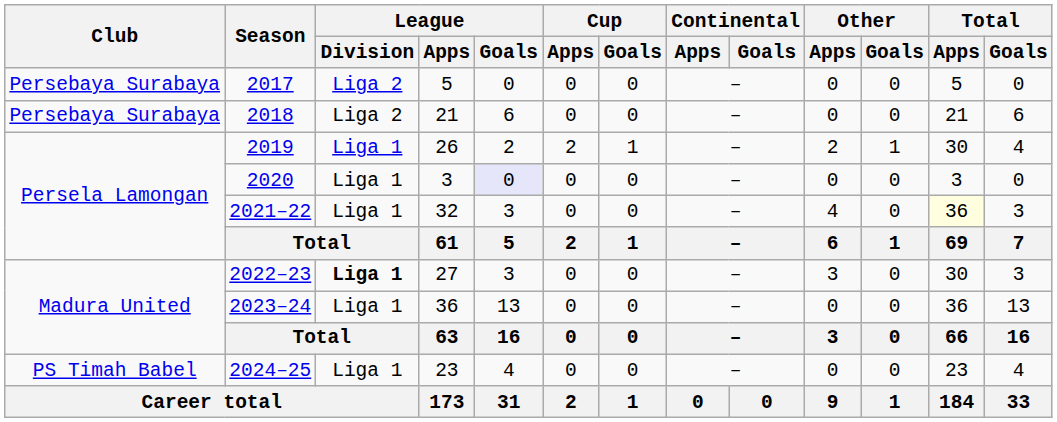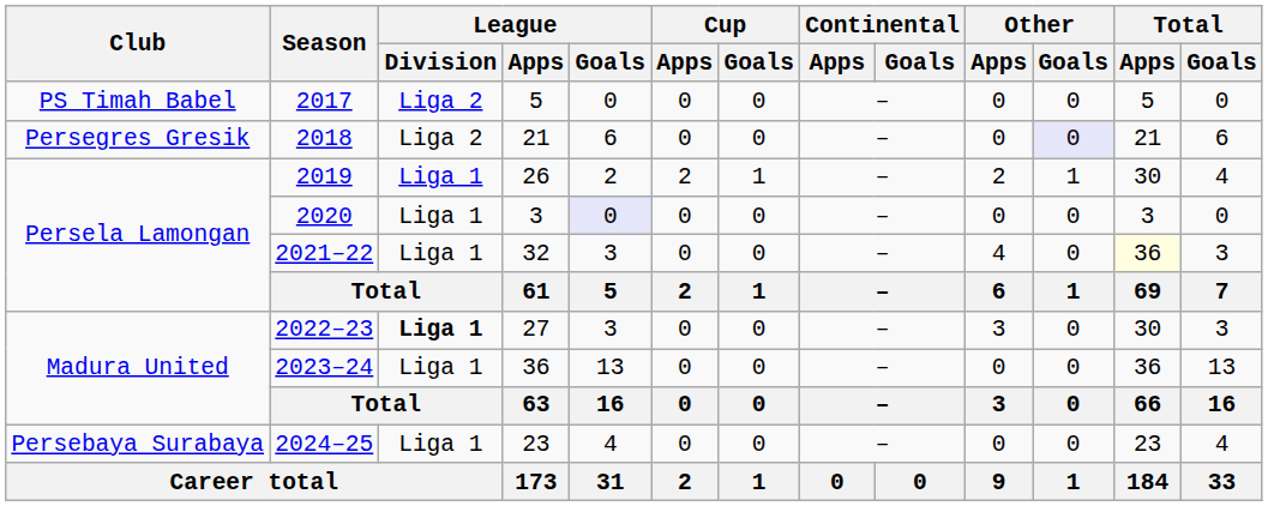2017 | Club: Persebaya Surabaya -> PS Timah Babel
2018 | Club: Persebaya Surabaya -> Persegres Gresik
2018 | Other / Goals: no background -> lavender background
2024–25 | Club: PS Timah Babel -> Persebaya Surabaya
